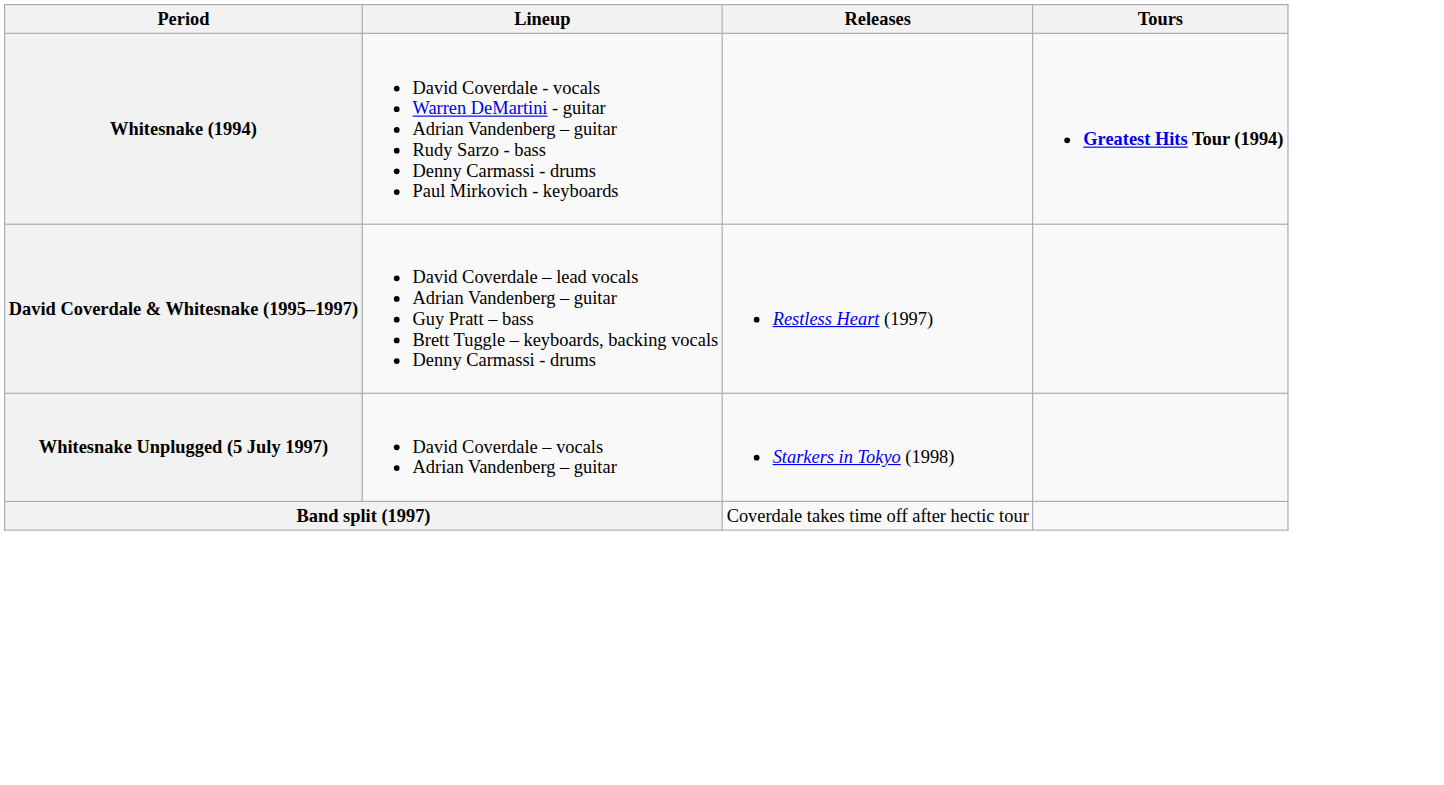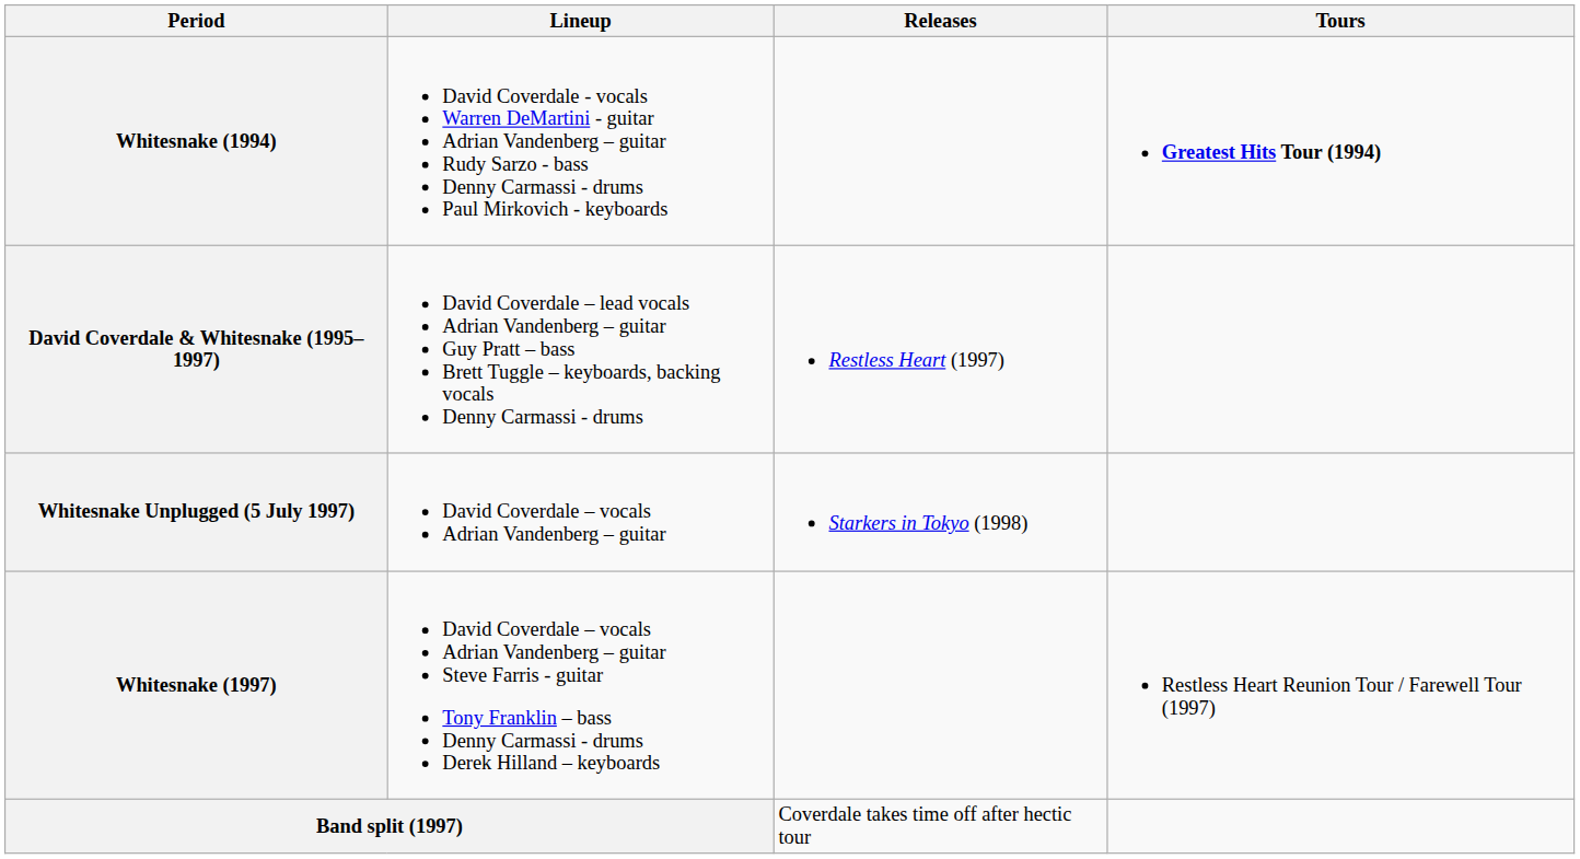+ row: Whitesnake (1997) | David Coverdale – vocals Adrian Vandenberg – guitar Steve Farris - guitar Tony Franklin – bass Denny Carmassi - drums Derek Hilland – keyboards | Restless Heart Reunion Tour / Farewell Tour (1997)
